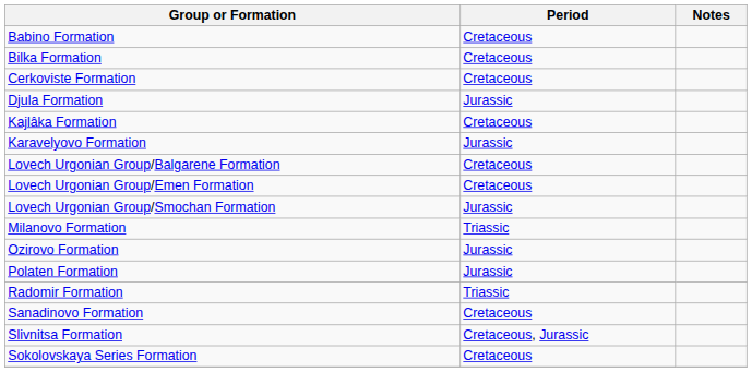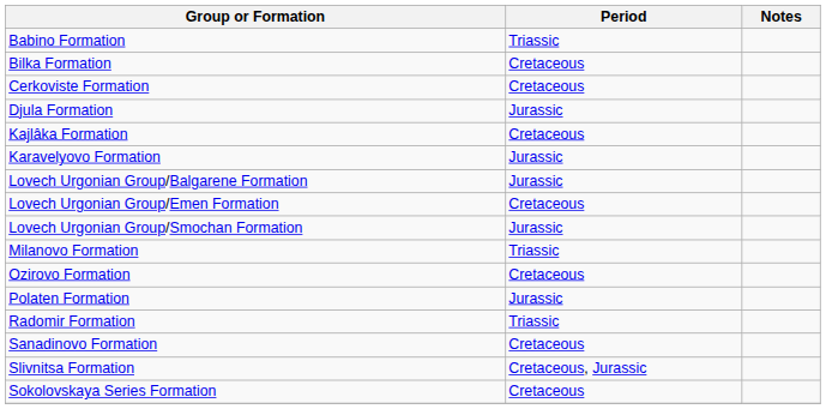Babino Formation | Period: Cretaceous -> Triassic
Lovech Urgonian Group/Balgarene Formation | Period: Cretaceous -> Jurassic
Ozirovo Formation | Period: Jurassic -> Cretaceous
